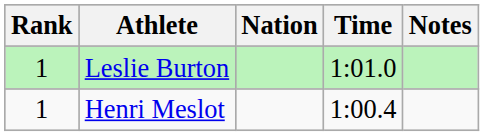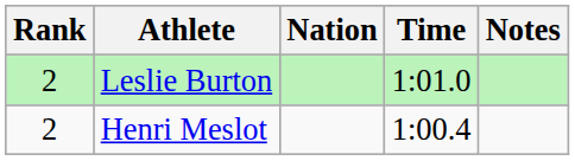Leslie Burton | Rank: 1 -> 2
Henri Meslot | Rank: 1 -> 2
